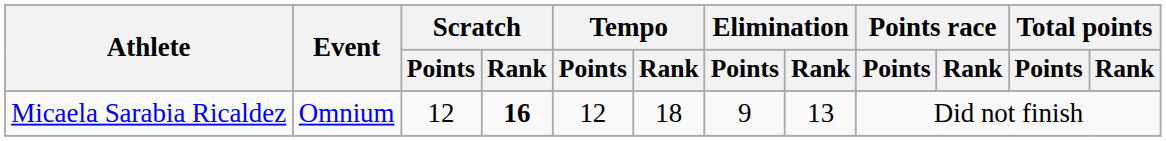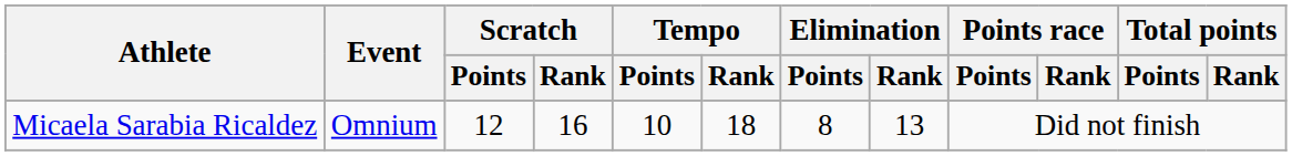Micaela Sarabia Ricaldez | Scratch / Rank: bold -> normal
Micaela Sarabia Ricaldez | Tempo / Points: 12 -> 10
Micaela Sarabia Ricaldez | Elimination / Points: 9 -> 8
